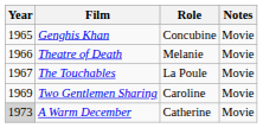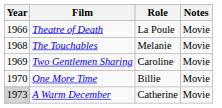- row: 1965 | Genghis Khan | Concubine | Movie
Theatre of Death | Role: Melanie -> La Poule
The Touchables | Year: 1967 -> 1968
The Touchables | Role: La Poule -> Melanie
+ row: 1970 | One More Time | Billie | Movie
